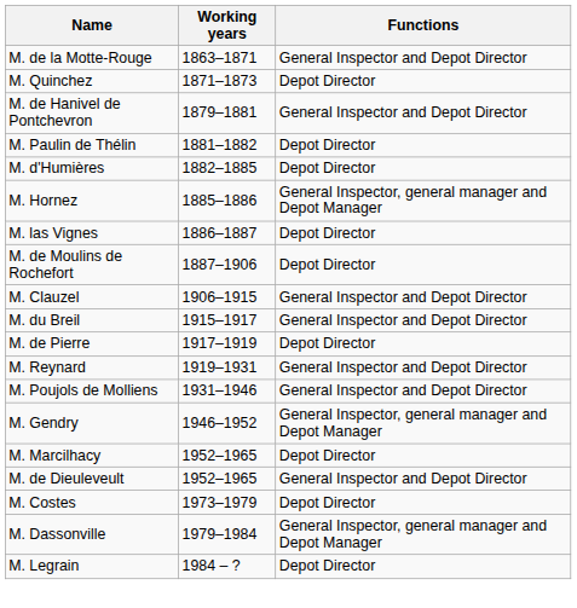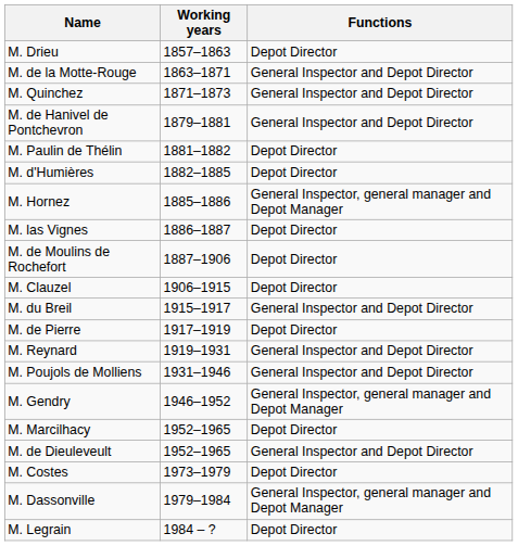+ row: M. Drieu | 1857–1863 | Depot Director
M. Quinchez | Functions: Depot Director -> General Inspector and Depot Director
M. Clauzel | Functions: General Inspector and Depot Director -> Depot Director
